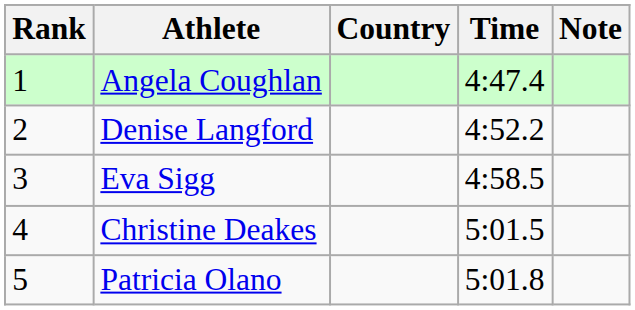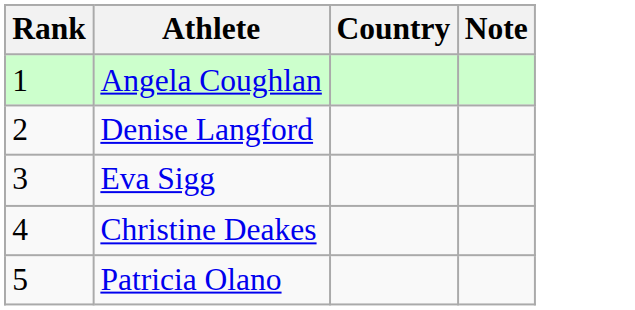- column: Time | 4:47.4 | 4:52.2 | 4:58.5 | 5:01.5 | 5:01.8
